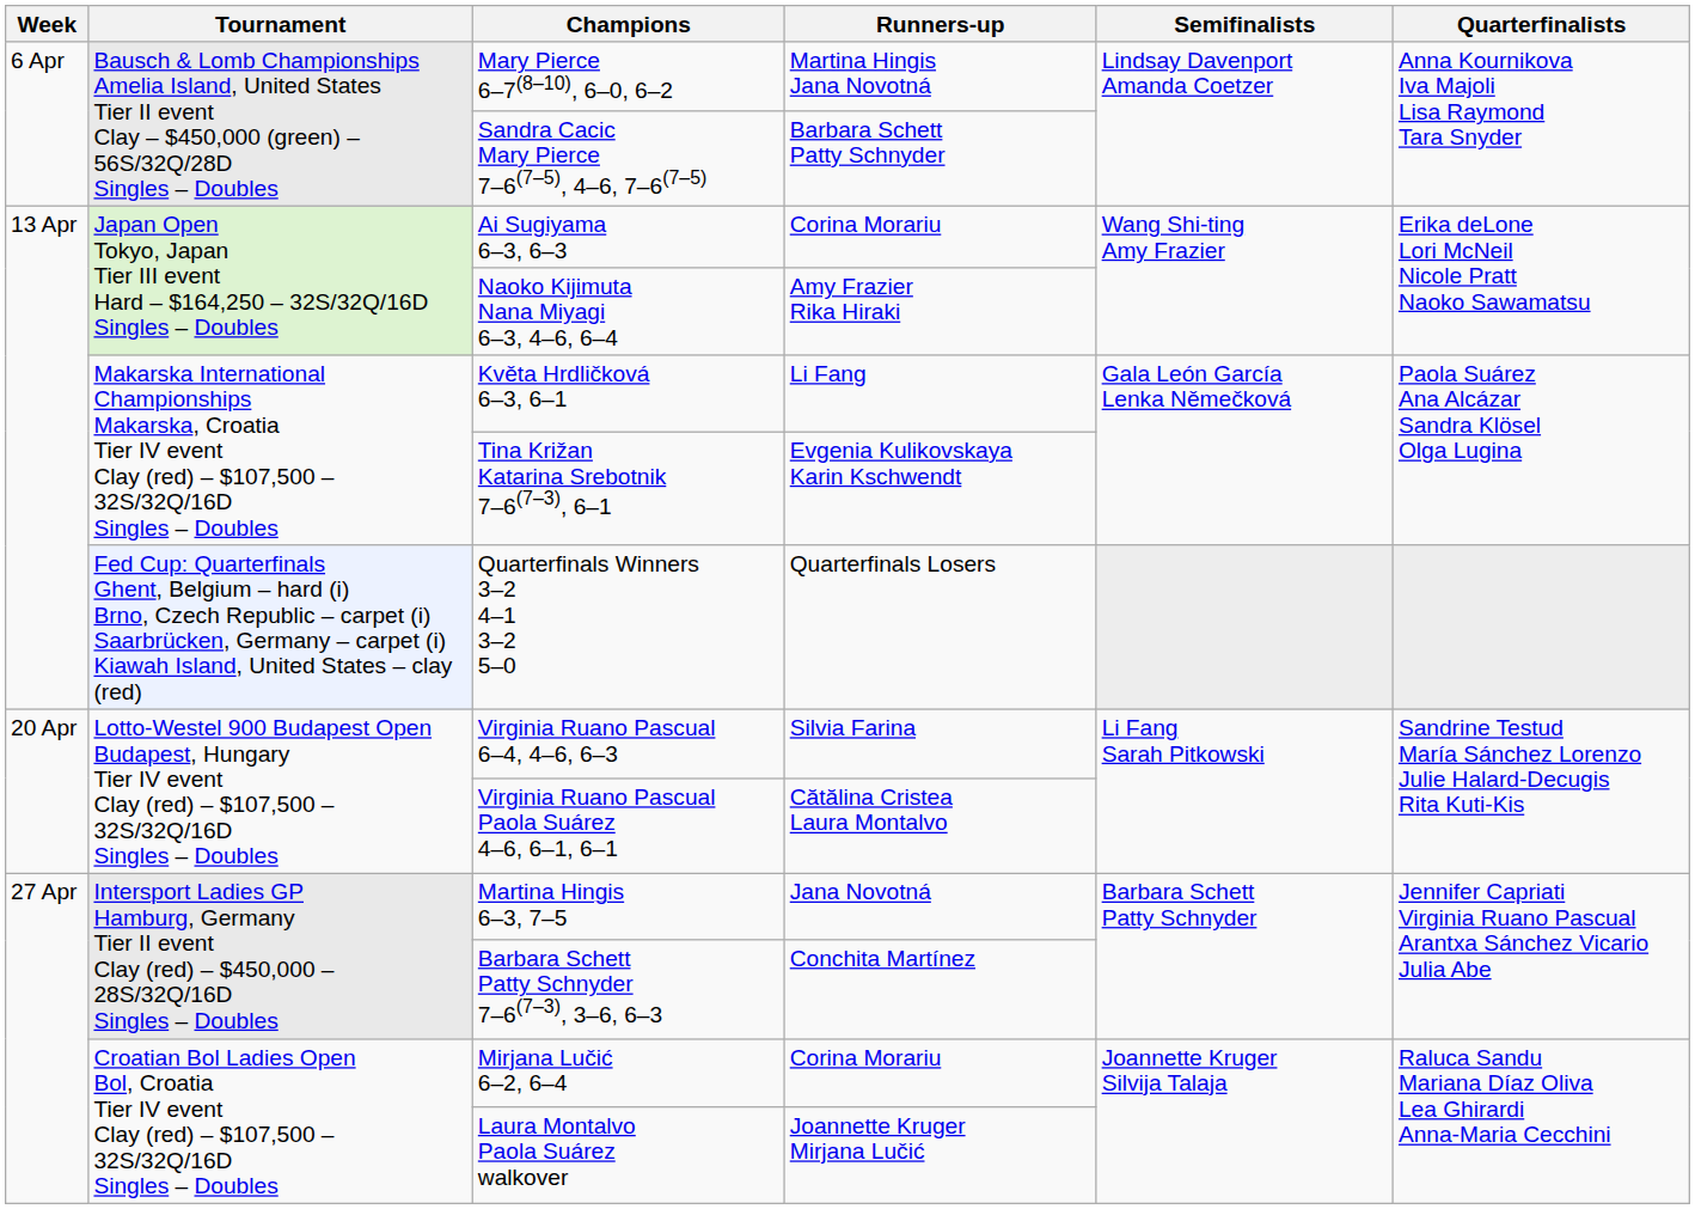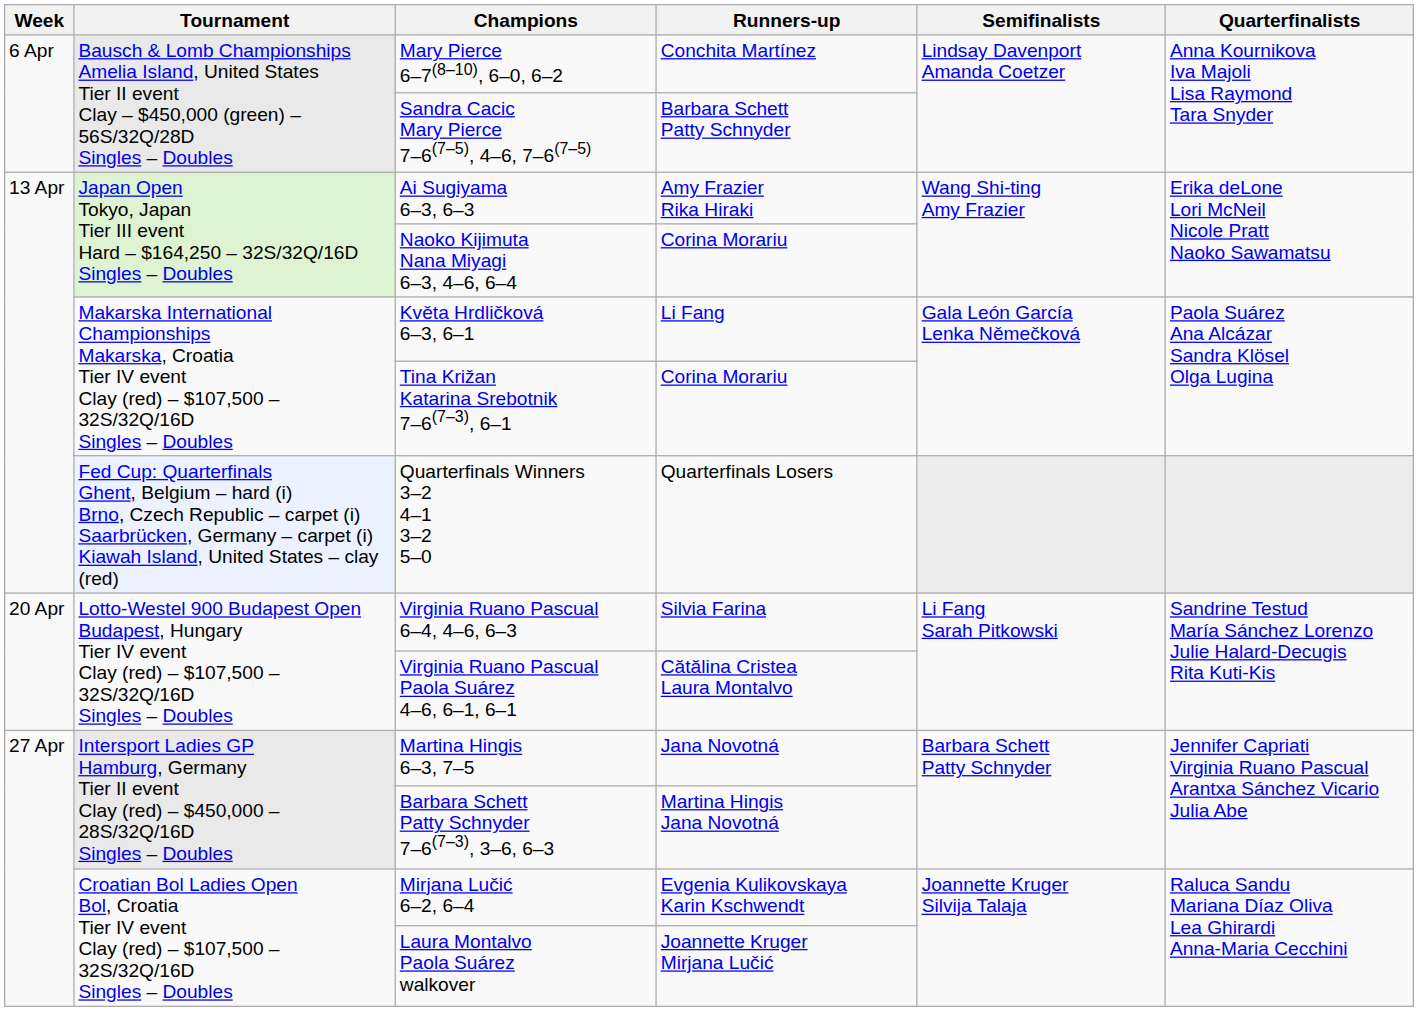Mary Pierce 6–7(8–10), 6–0, 6–2 | Runners-up: Martina Hingis Jana Novotná -> Conchita Martínez
Ai Sugiyama 6–3, 6–3 | Runners-up: Corina Morariu -> Amy Frazier Rika Hiraki
Naoko Kijimuta Nana Miyagi 6–3, 4–6, 6–4 | Runners-up: Amy Frazier Rika Hiraki -> Corina Morariu
Tina Križan Katarina Srebotnik 7–6(7–3), 6–1 | Runners-up: Evgenia Kulikovskaya Karin Kschwendt -> Corina Morariu
Barbara Schett Patty Schnyder 7–6(7–3), 3–6, 6–3 | Runners-up: Conchita Martínez -> Martina Hingis Jana Novotná
Mirjana Lučić 6–2, 6–4 | Runners-up: Corina Morariu -> Evgenia Kulikovskaya Karin Kschwendt
